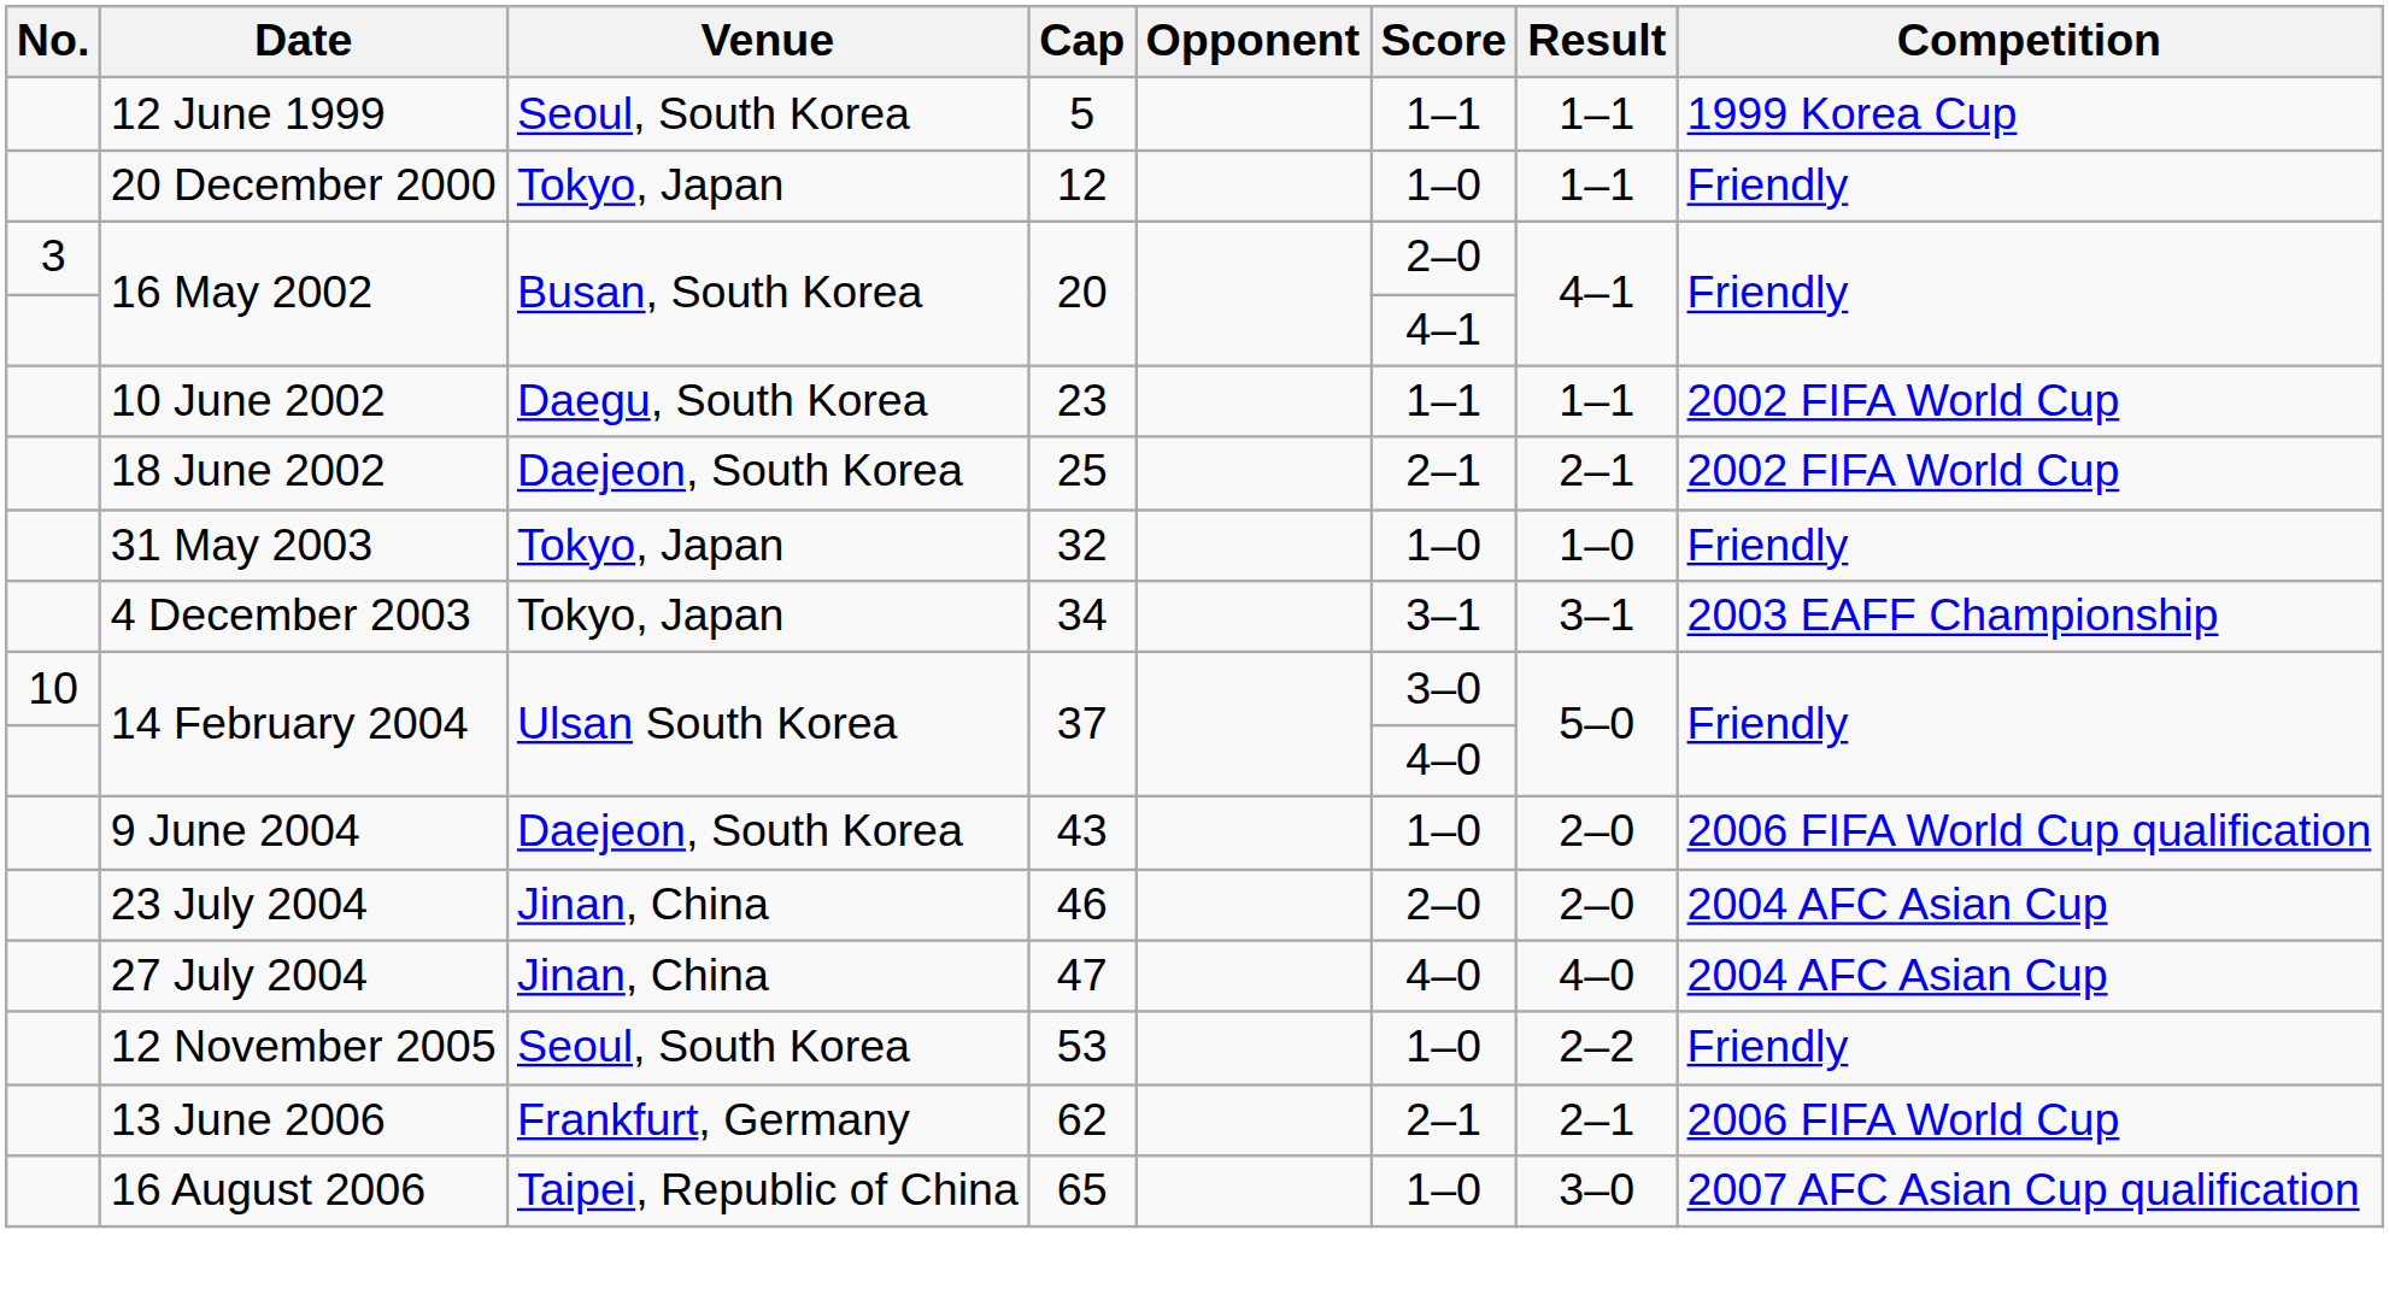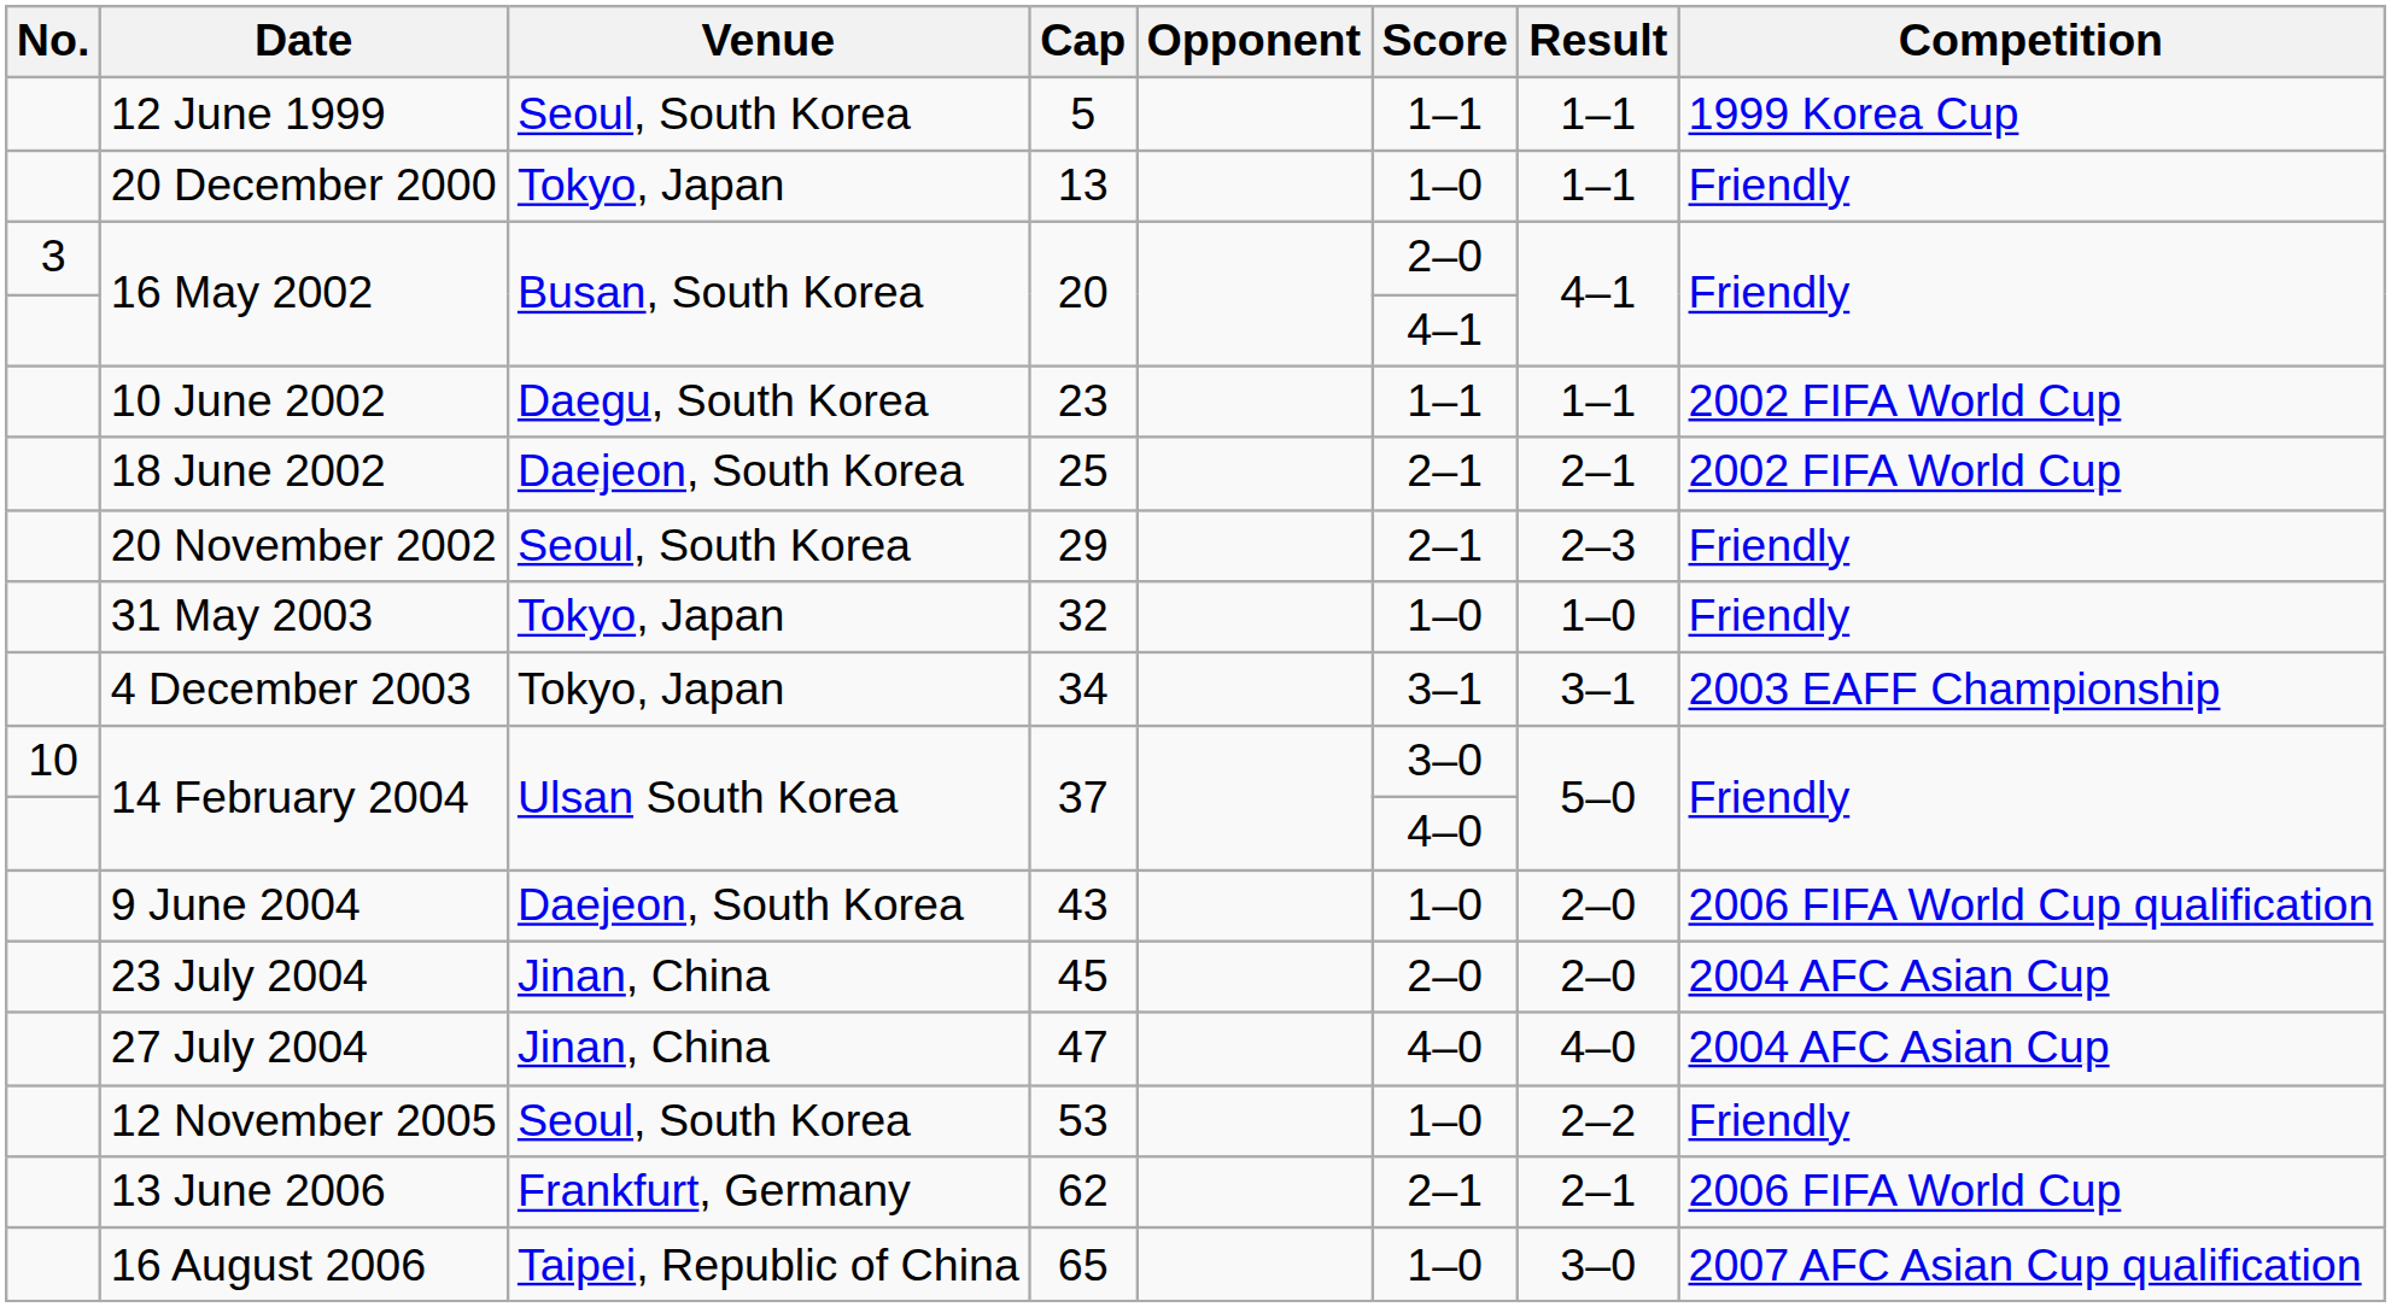20 December 2000 | Cap: 12 -> 13
+ row: 20 November 2002 | Seoul, South Korea | 29 | 2–1 | 2–3 | Friendly
23 July 2004 | Cap: 46 -> 45
